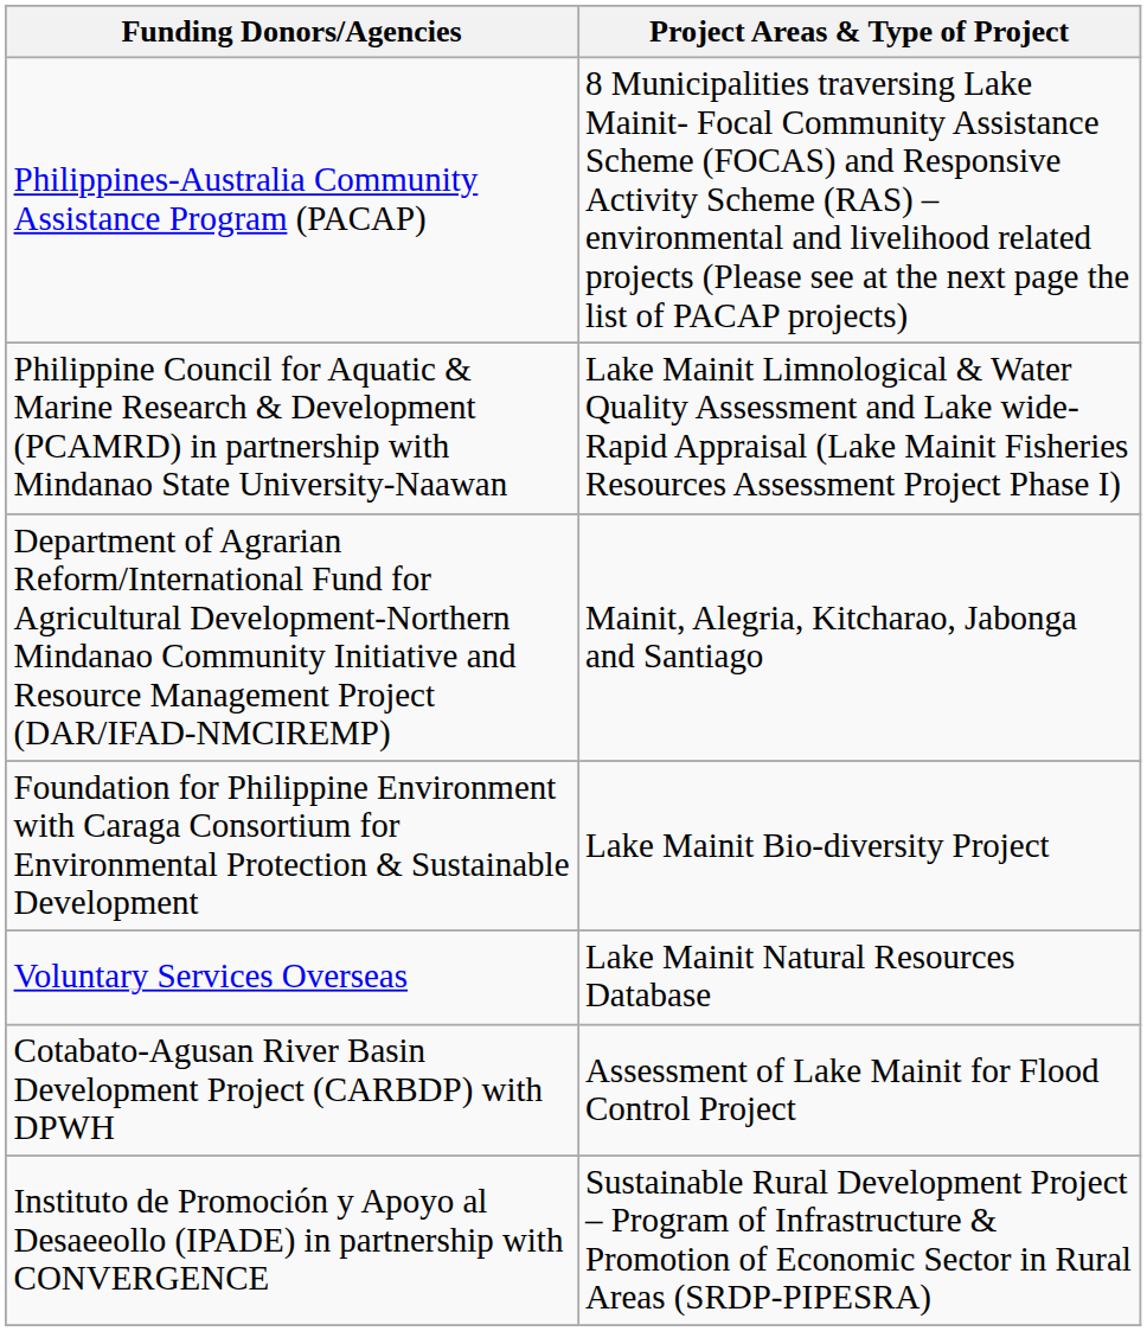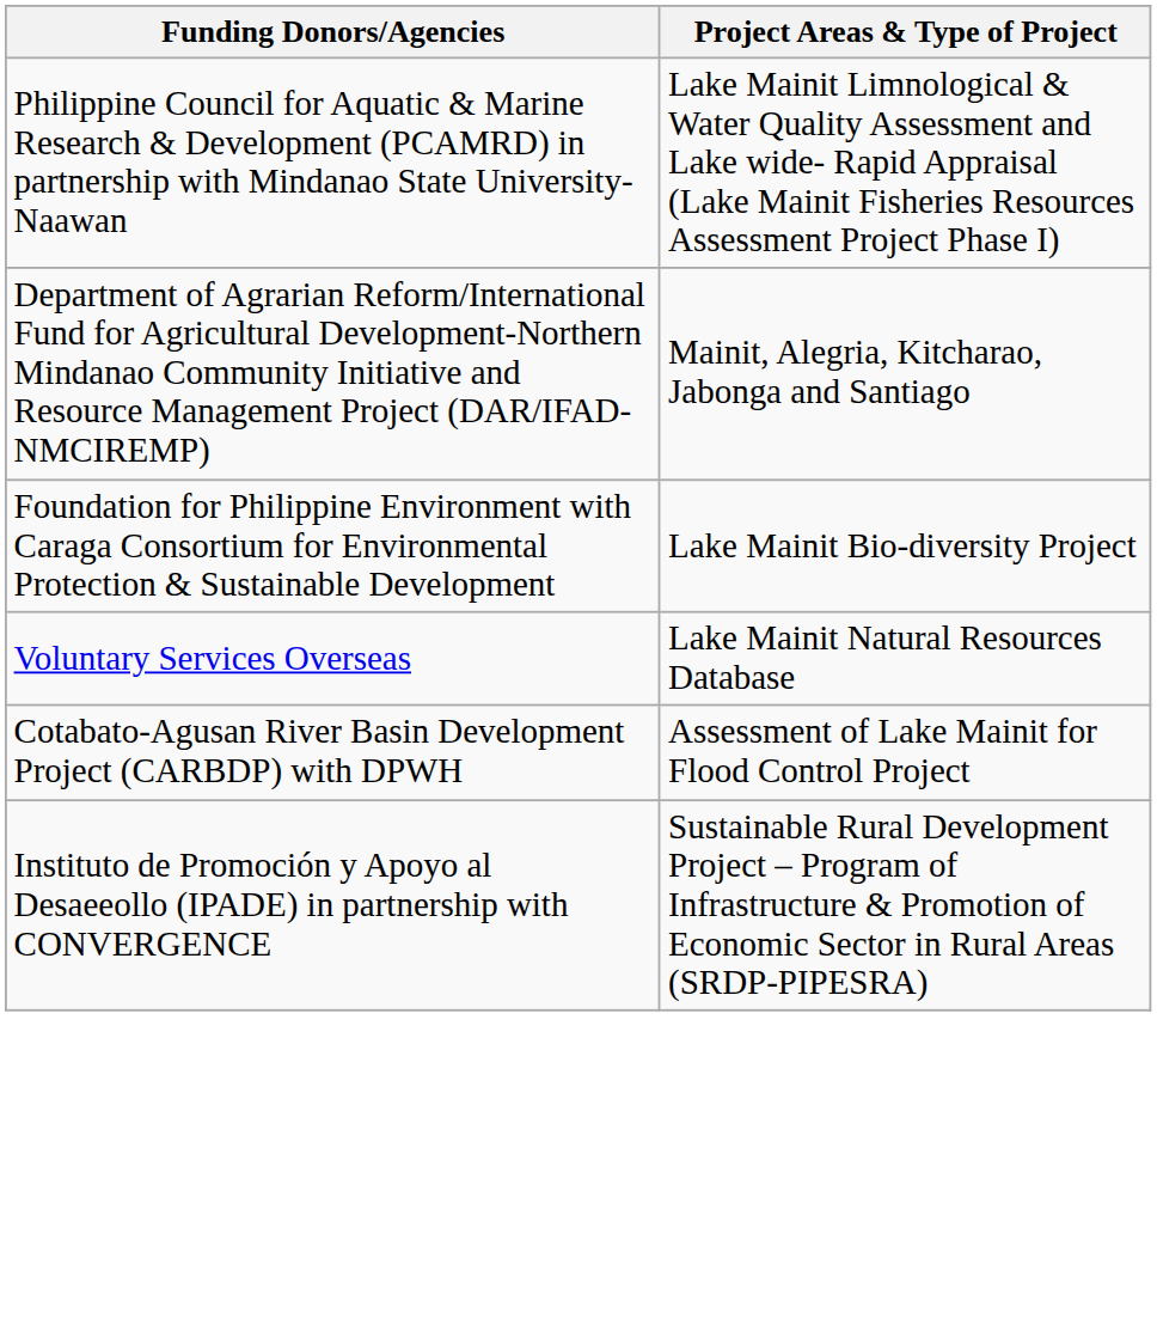- row: Philippines-Australia Community Assistance Program (PACAP) | 8 Municipalities traversing Lake Mainit- Focal Community Assistance Scheme (FOCAS) and Responsive Activity Scheme (RAS) – environmental and livelihood related projects (Please see at the next page the list of PACAP projects)
